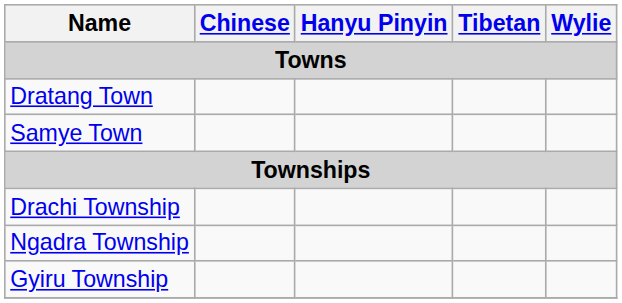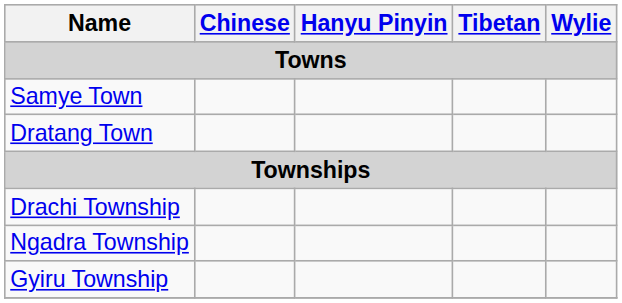rows swapped: Dratang Town <-> Samye Town
